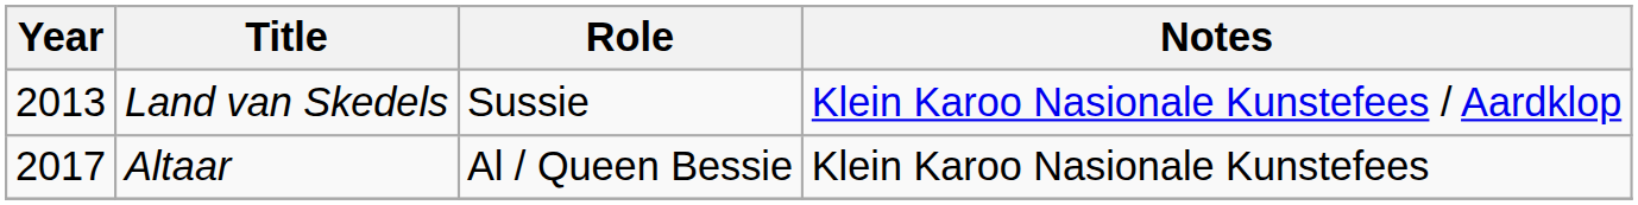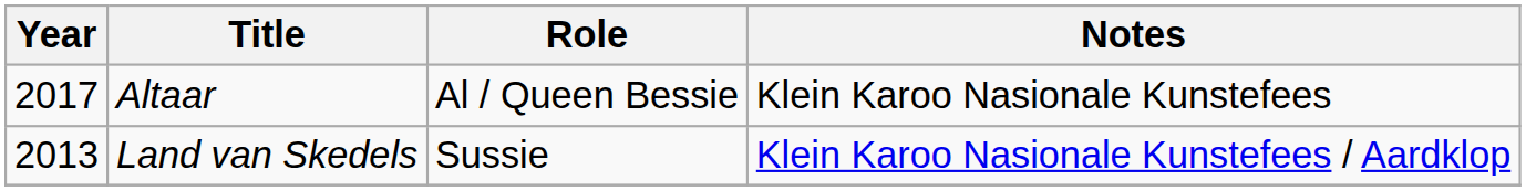rows swapped: Land van Skedels <-> Altaar
